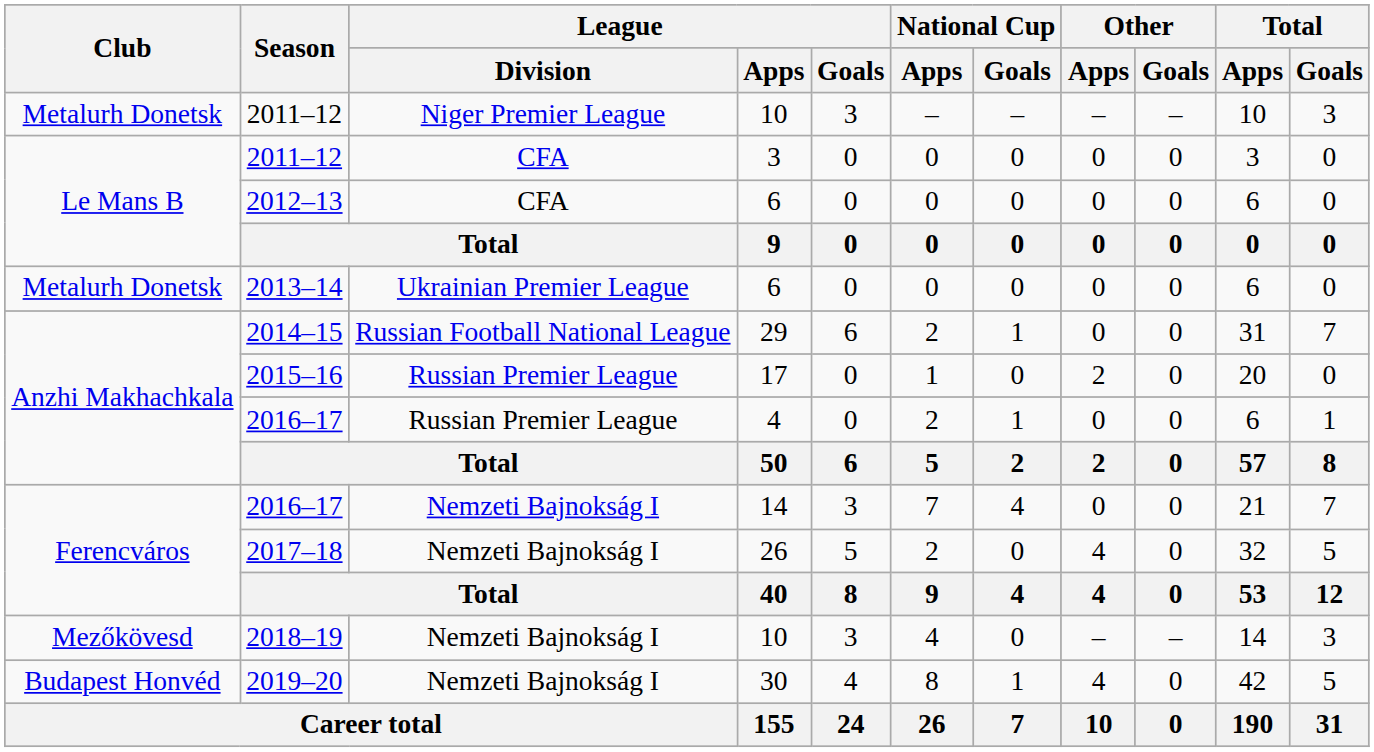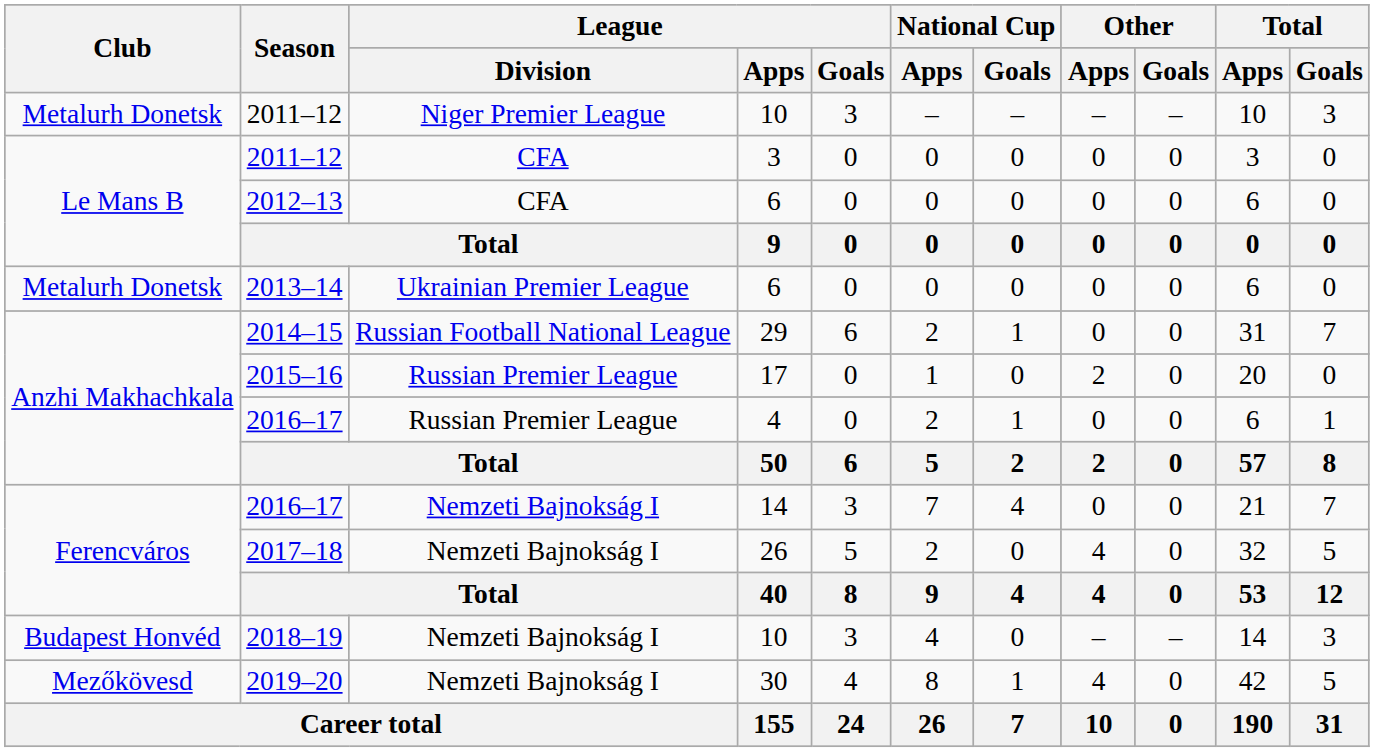2018–19 | Club: Mezőkövesd -> Budapest Honvéd
2019–20 | Club: Budapest Honvéd -> Mezőkövesd
